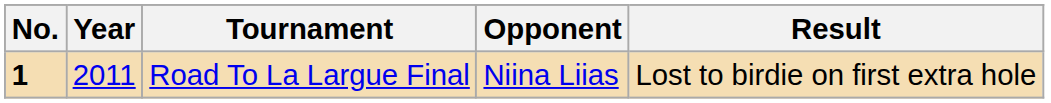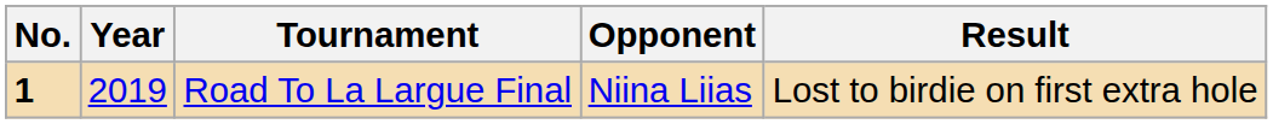Road To La Largue Final | Year: 2011 -> 2019
